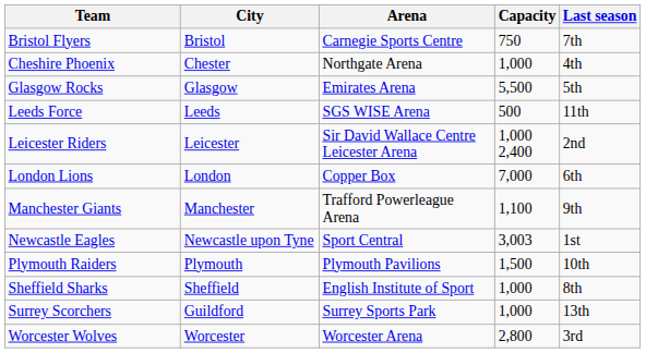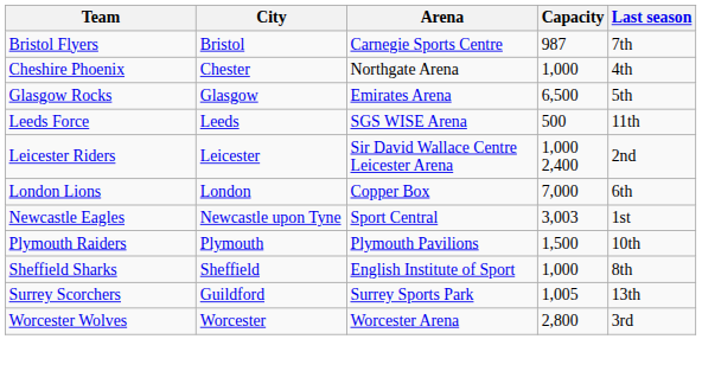Bristol Flyers | Capacity: 750 -> 987
Glasgow Rocks | Capacity: 5,500 -> 6,500
- row: Manchester Giants | Manchester | Trafford Powerleague Arena | 1,100 | 9th
Surrey Scorchers | Capacity: 1,000 -> 1,005
